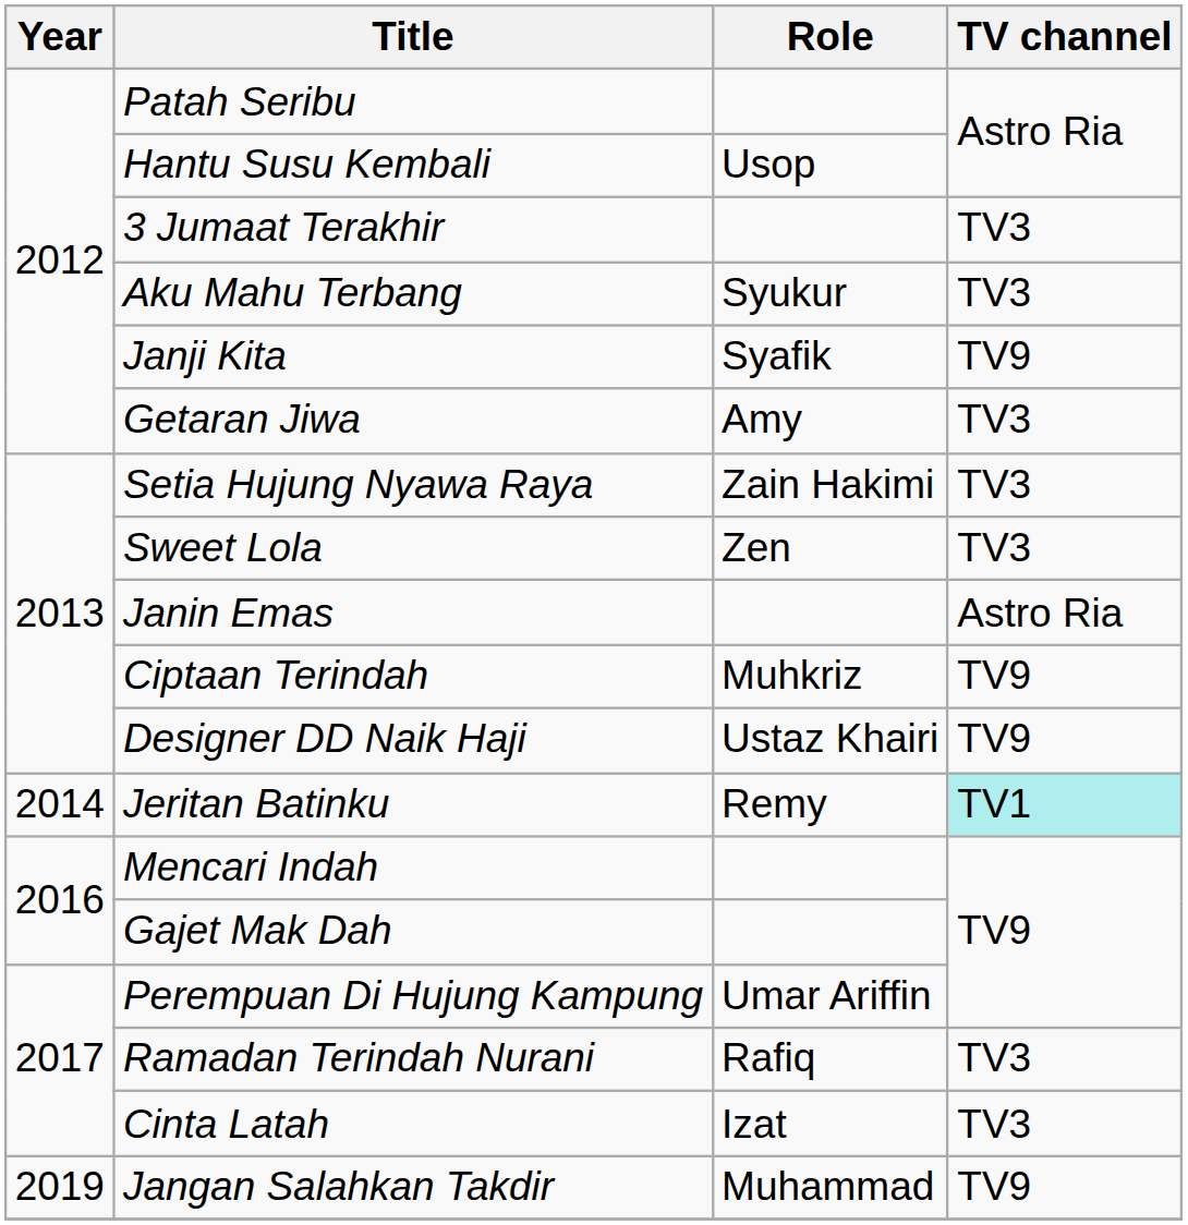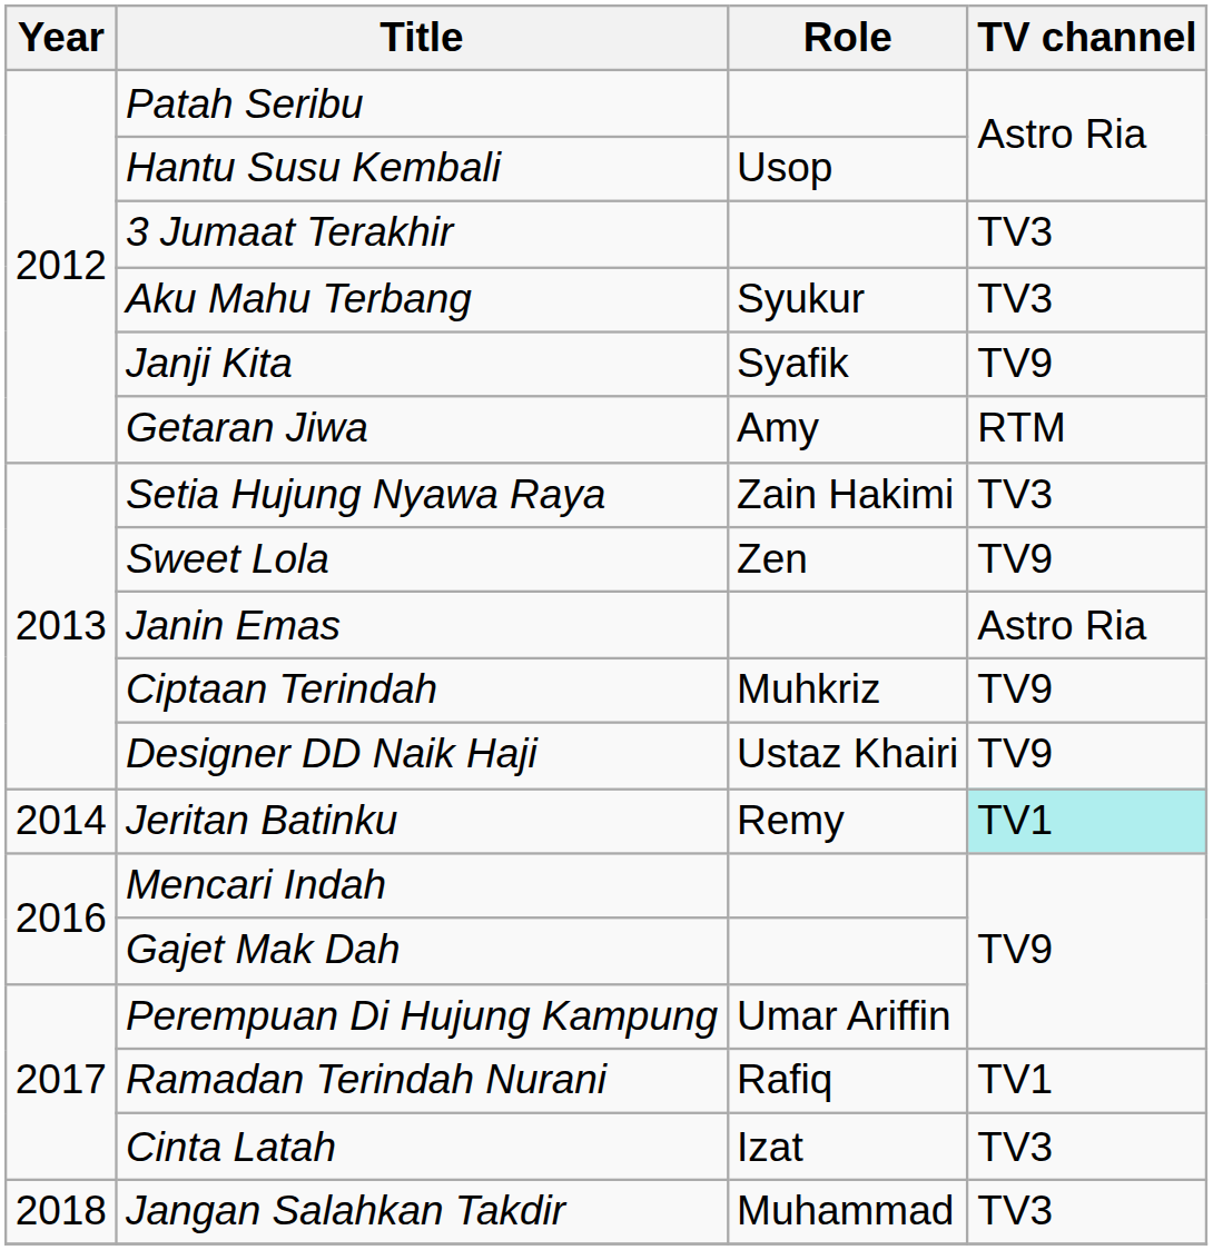Getaran Jiwa | TV channel: TV3 -> RTM
Sweet Lola | TV channel: TV3 -> TV9
Ramadan Terindah Nurani | TV channel: TV3 -> TV1
Jangan Salahkan Takdir | Year: 2019 -> 2018
Jangan Salahkan Takdir | TV channel: TV9 -> TV3
